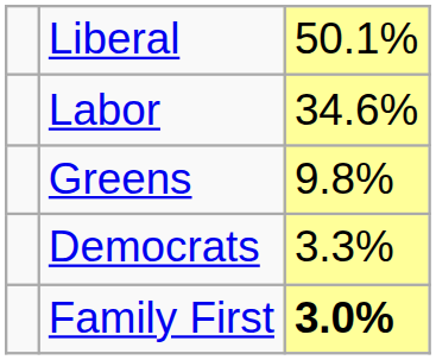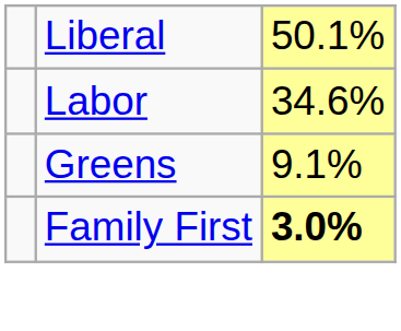Greens | column 3: 9.8% -> 9.1%
- row: Democrats | 3.3%
